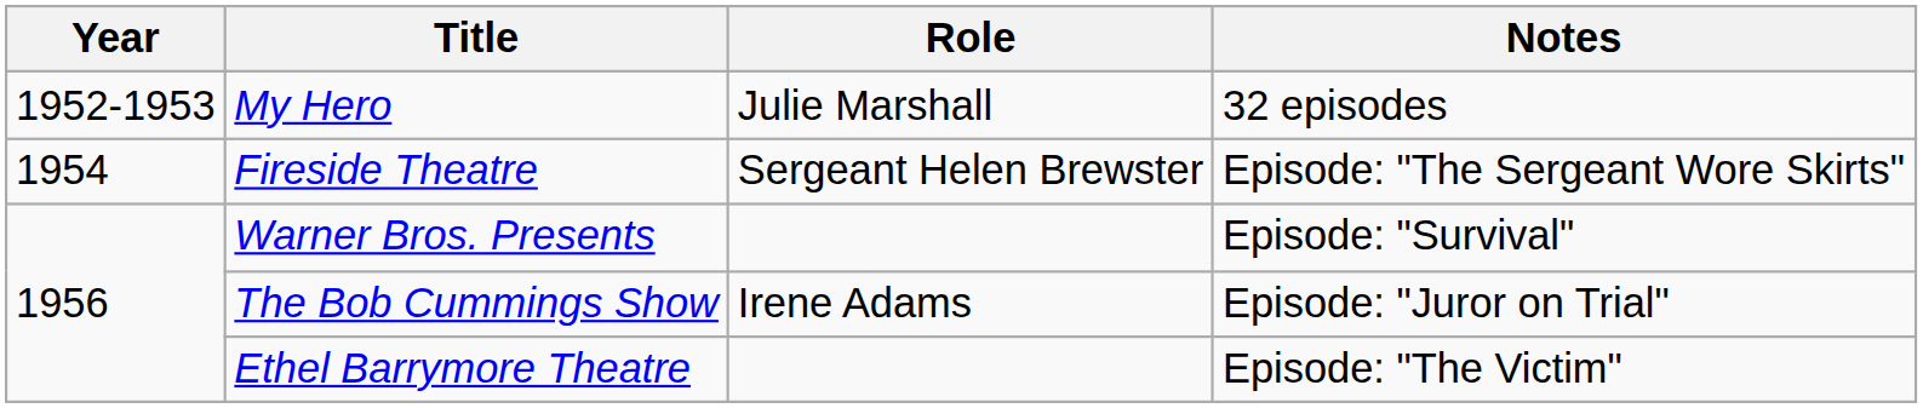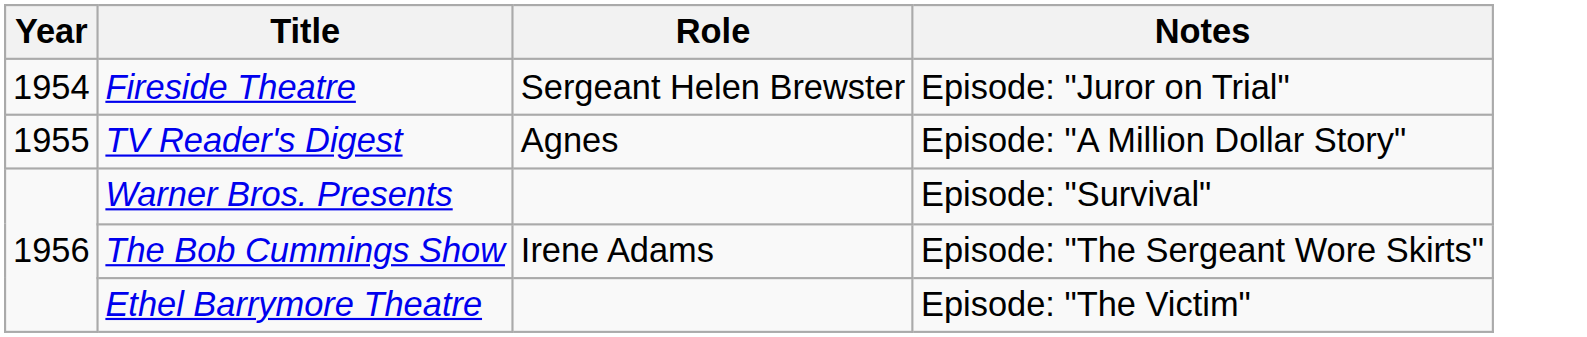- row: 1952-1953 | My Hero | Julie Marshall | 32 episodes
Fireside Theatre | Notes: Episode: "The Sergeant Wore Skirts" -> Episode: "Juror on Trial"
+ row: 1955 | TV Reader's Digest | Agnes | Episode: "A Million Dollar Story"
The Bob Cummings Show | Notes: Episode: "Juror on Trial" -> Episode: "The Sergeant Wore Skirts"
